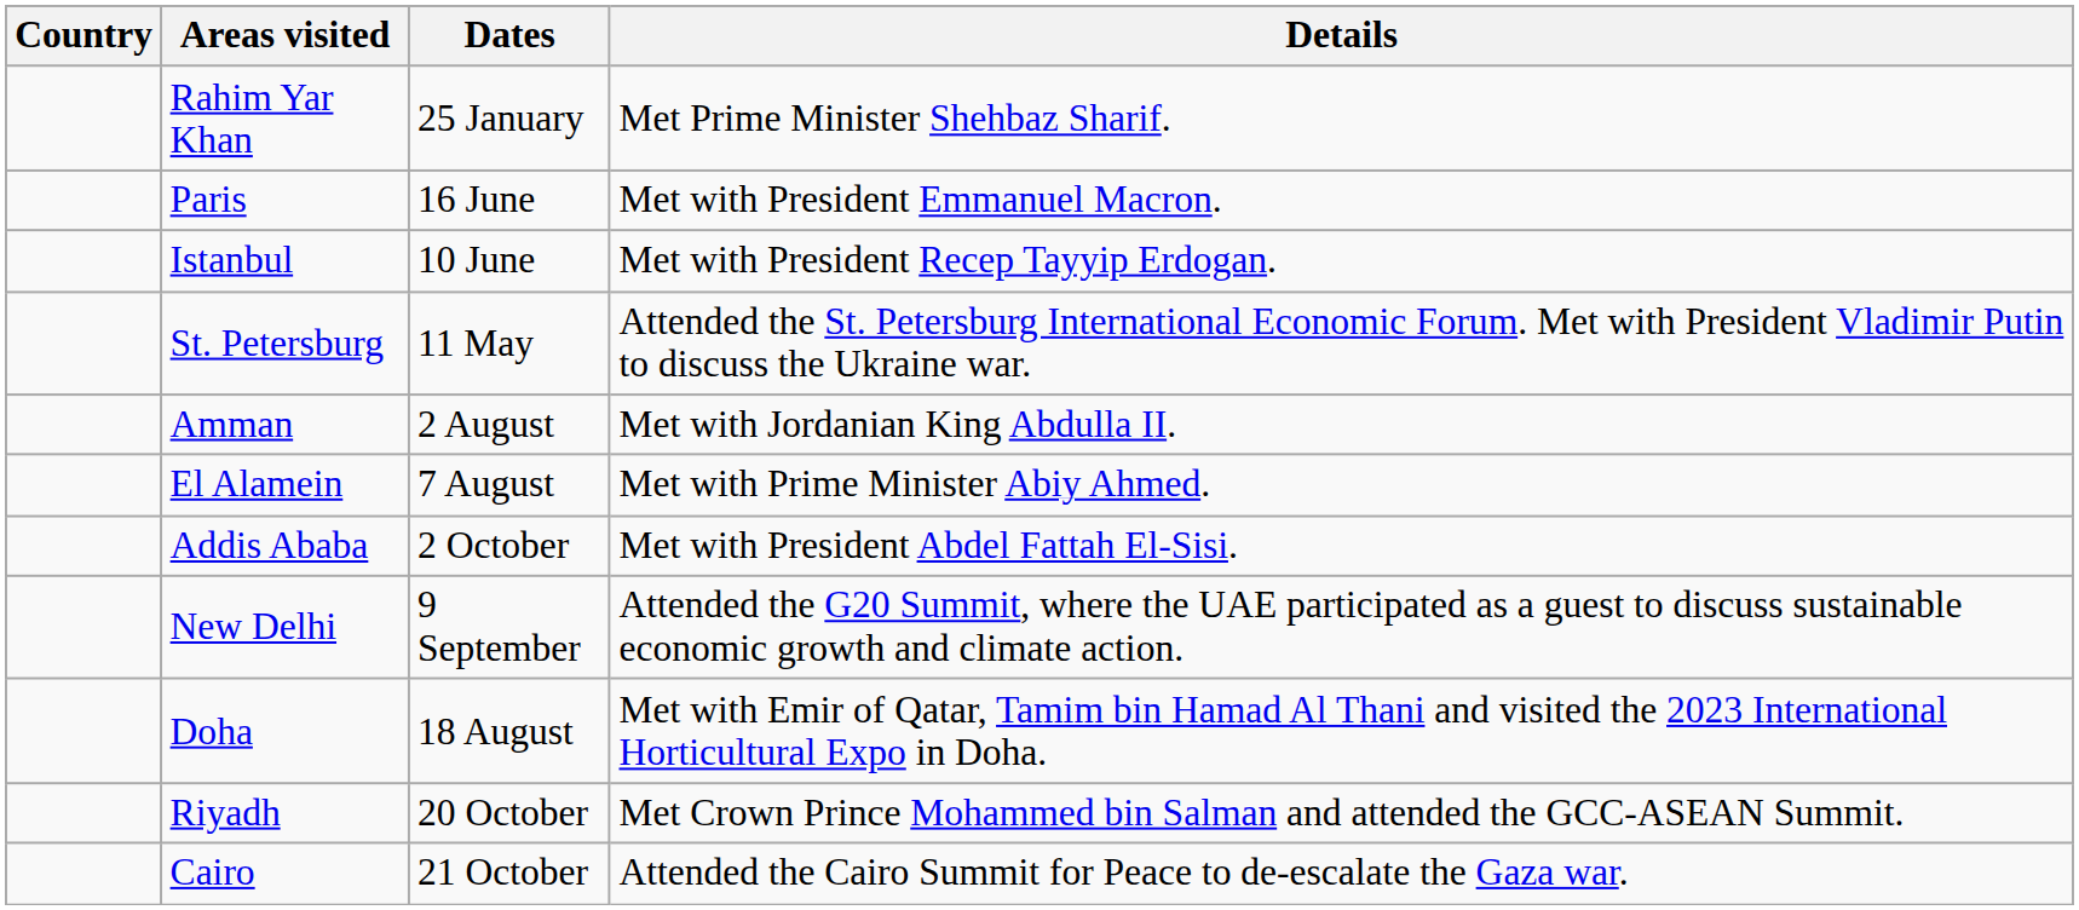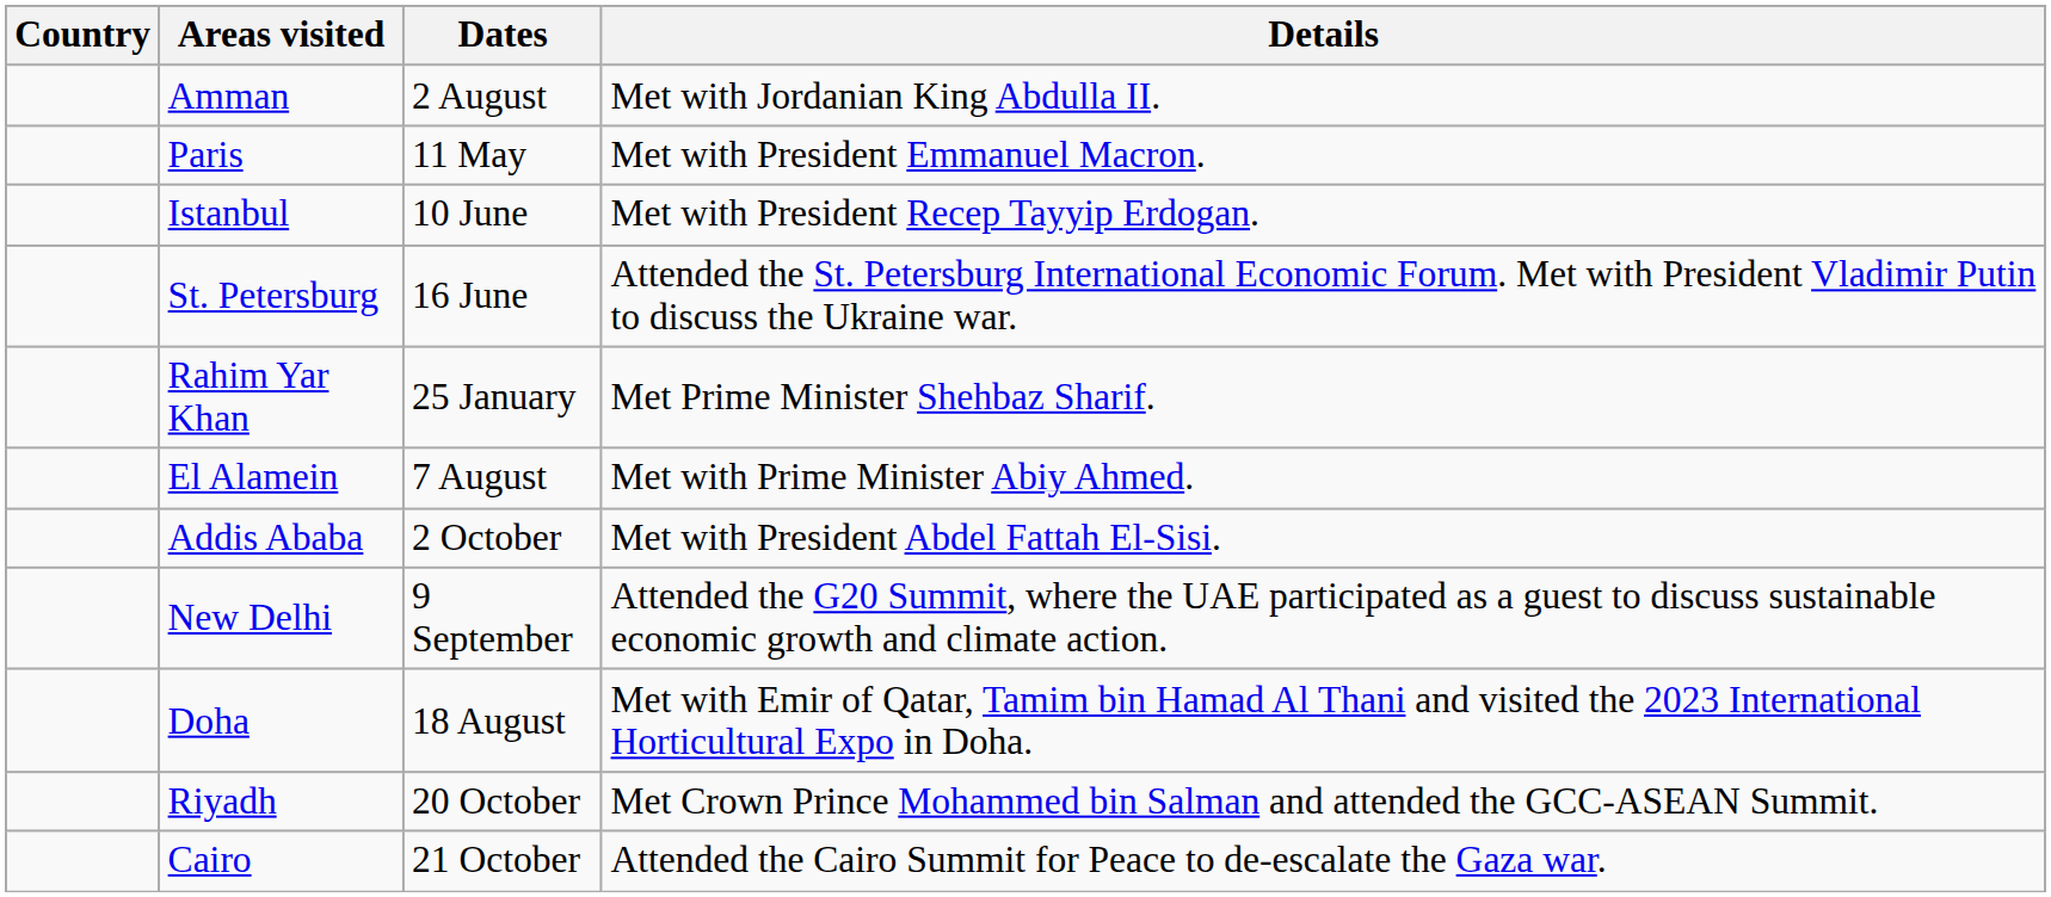rows swapped: Rahim Yar Khan <-> Amman
Paris | Dates: 16 June -> 11 May
St. Petersburg | Dates: 11 May -> 16 June
